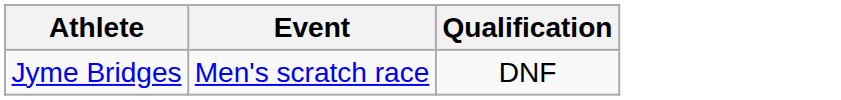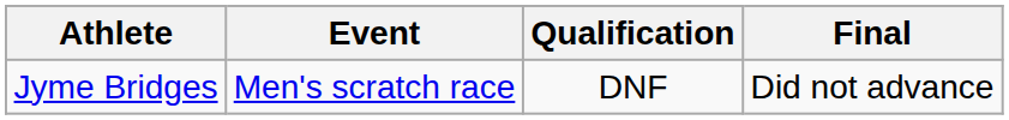+ column: Final | Did not advance
